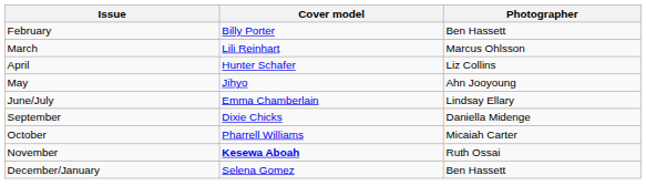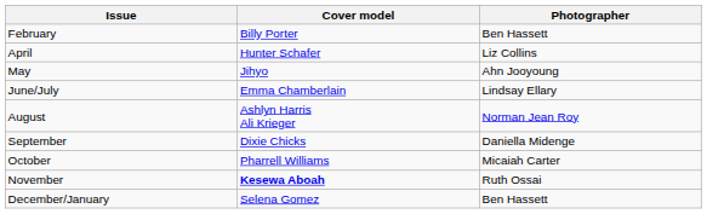- row: March | Lili Reinhart | Marcus Ohlsson
+ row: August | Ashlyn Harris Ali Krieger | Norman Jean Roy
